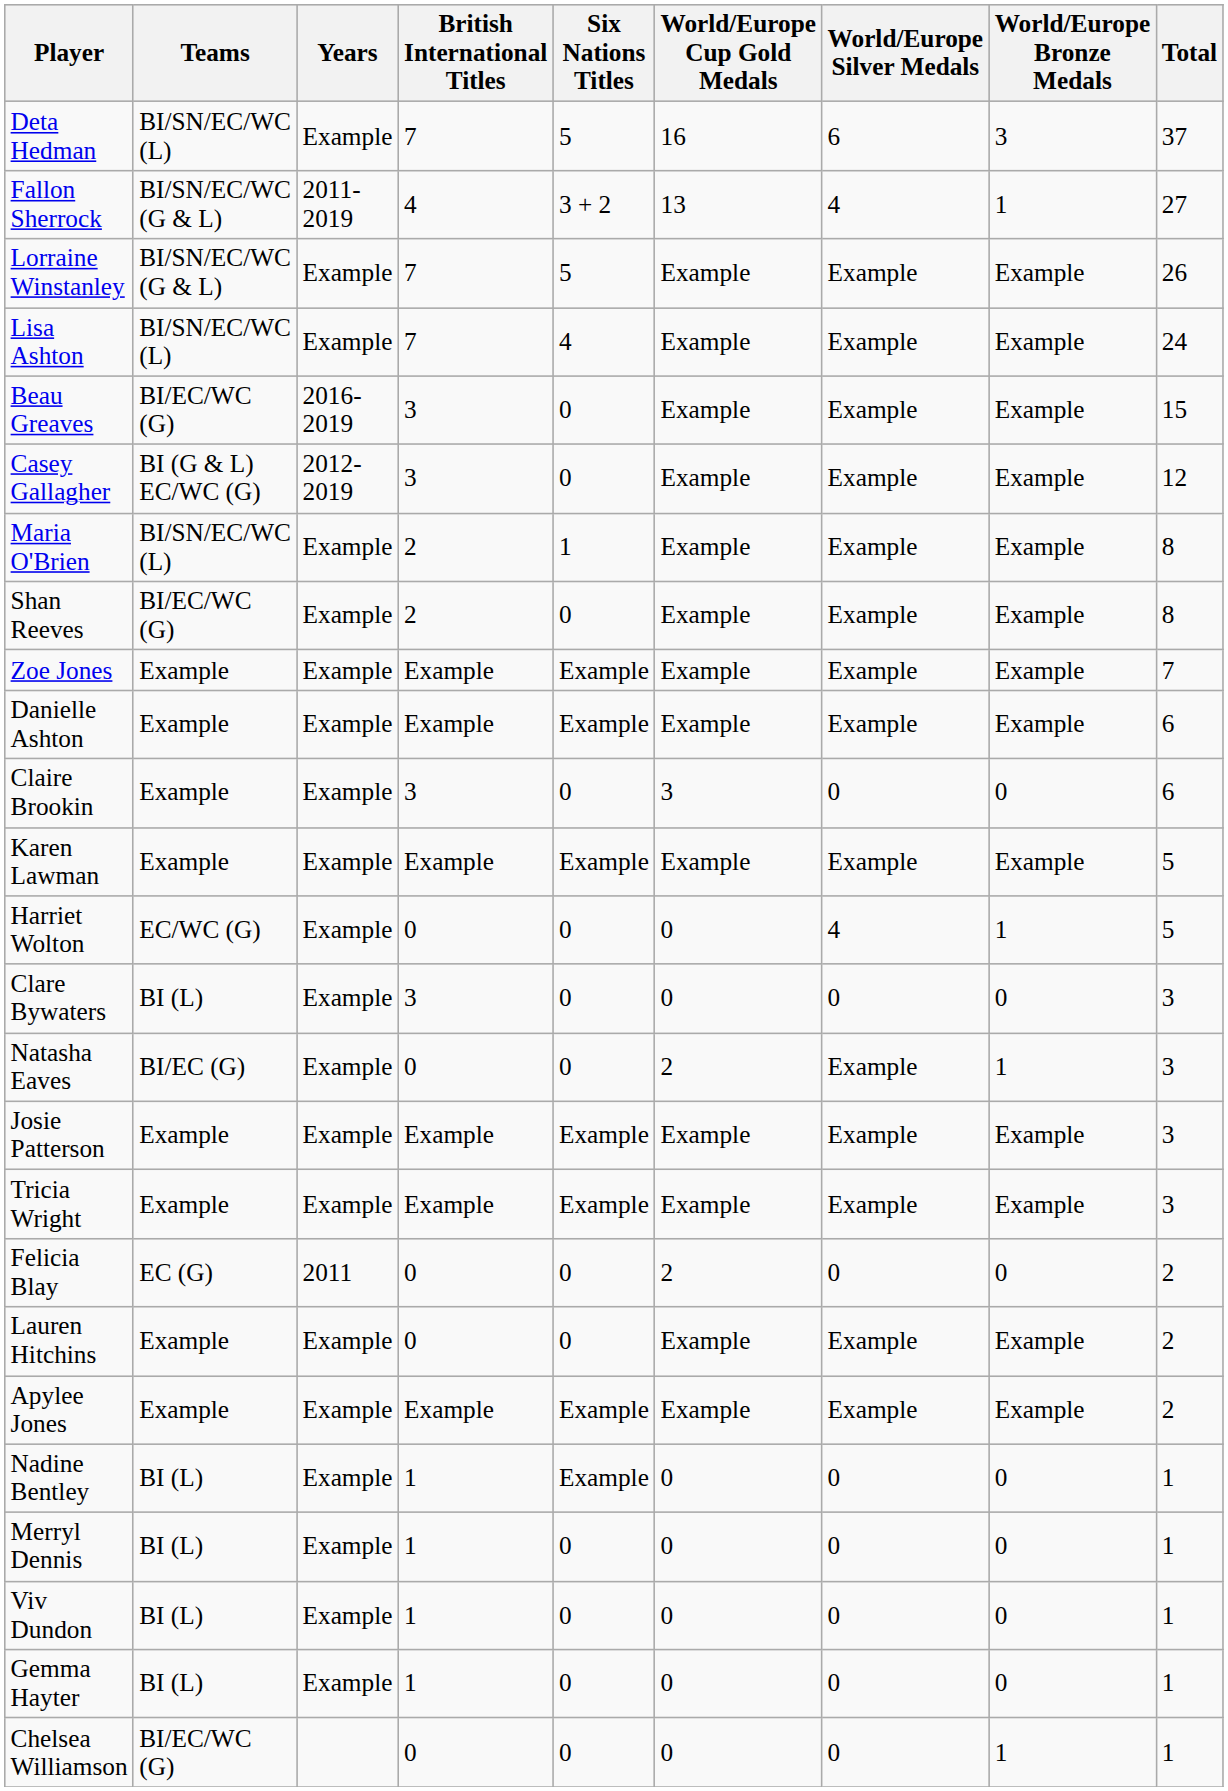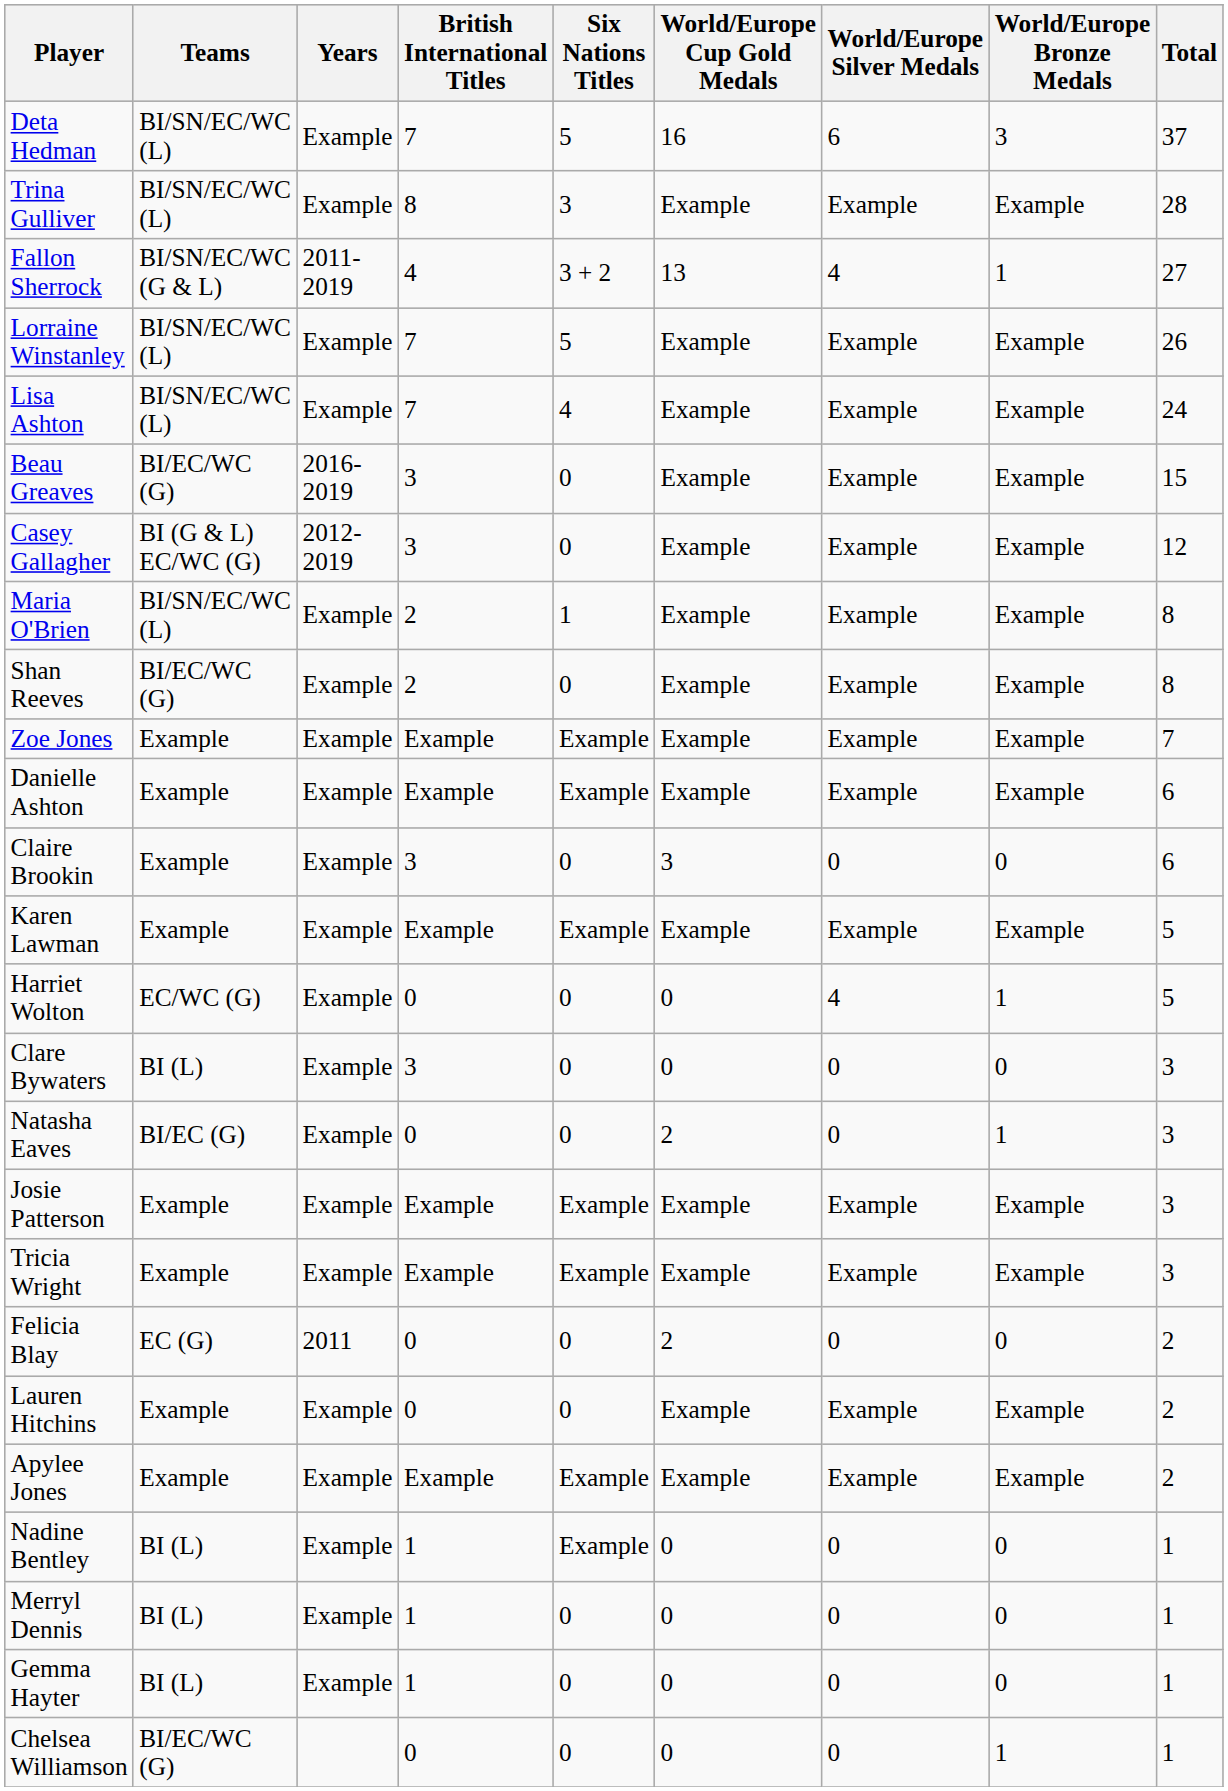+ row: Trina Gulliver | BI/SN/EC/WC (L) | Example | 8 | 3 | Example | Example | Example | 28
Lorraine Winstanley | Teams: BI/SN/EC/WC (G & L) -> BI/SN/EC/WC (L)
Natasha Eaves | World/Europe Silver Medals: Example -> 0
- row: Viv Dundon | BI (L) | Example | 1 | 0 | 0 | 0 | 0 | 1
